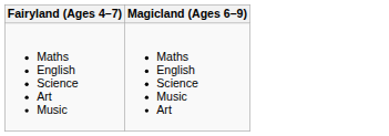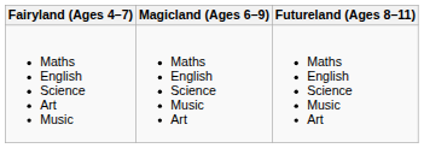+ column: Futureland (Ages 8–11) | Maths English Science Music Art
